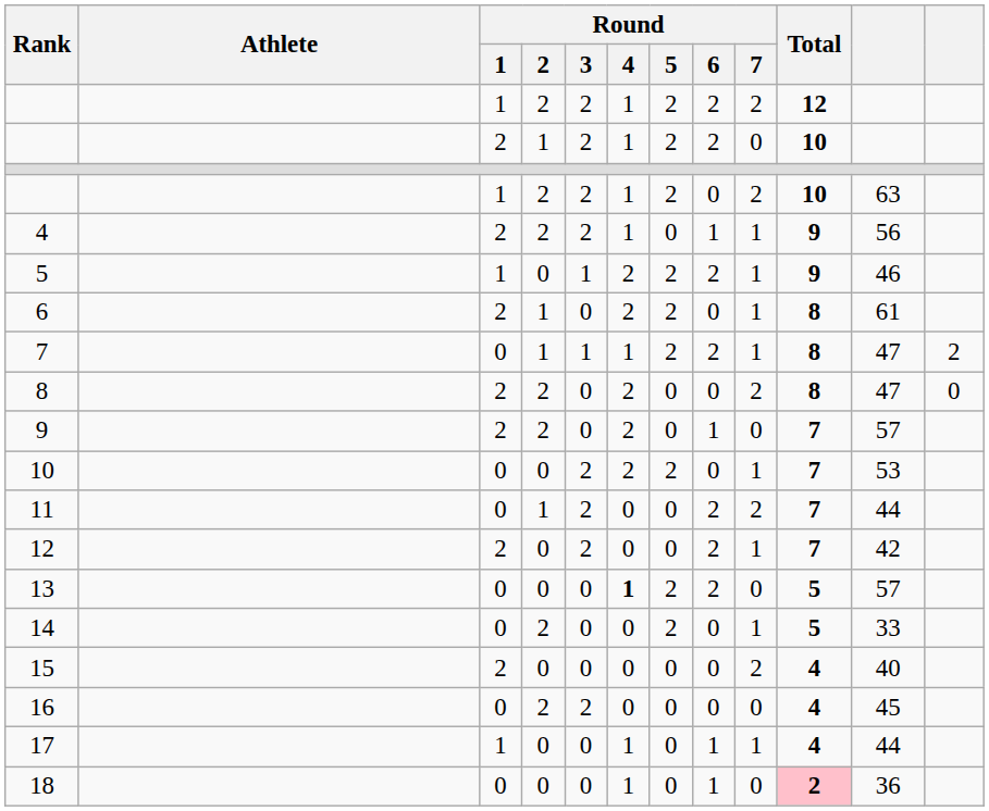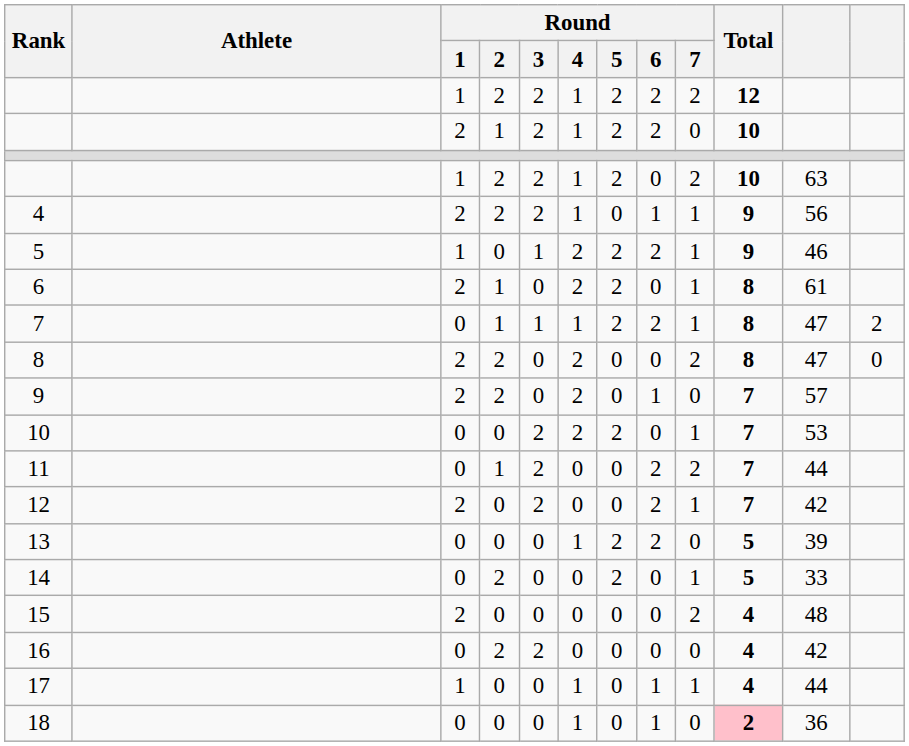13 | Round / 4: bold -> normal
13 | column 11: 57 -> 39
15 | column 11: 40 -> 48
16 | column 11: 45 -> 42
